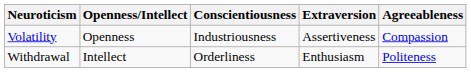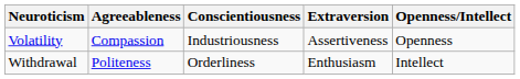columns swapped: Agreeableness <-> Openness/Intellect
